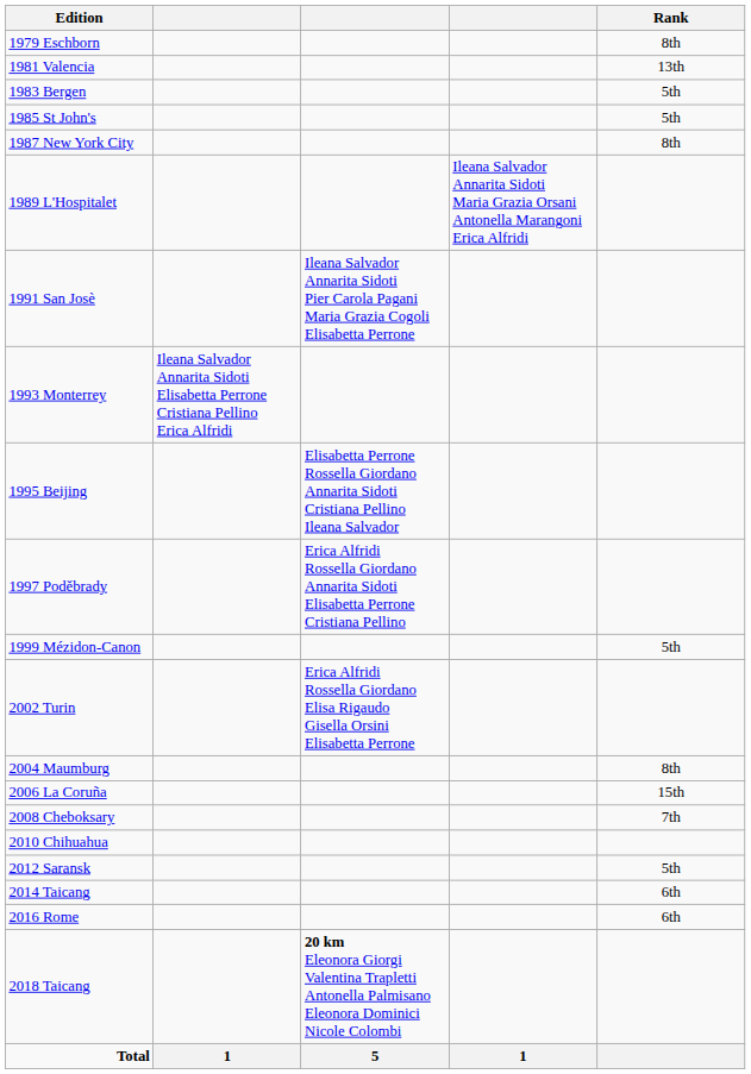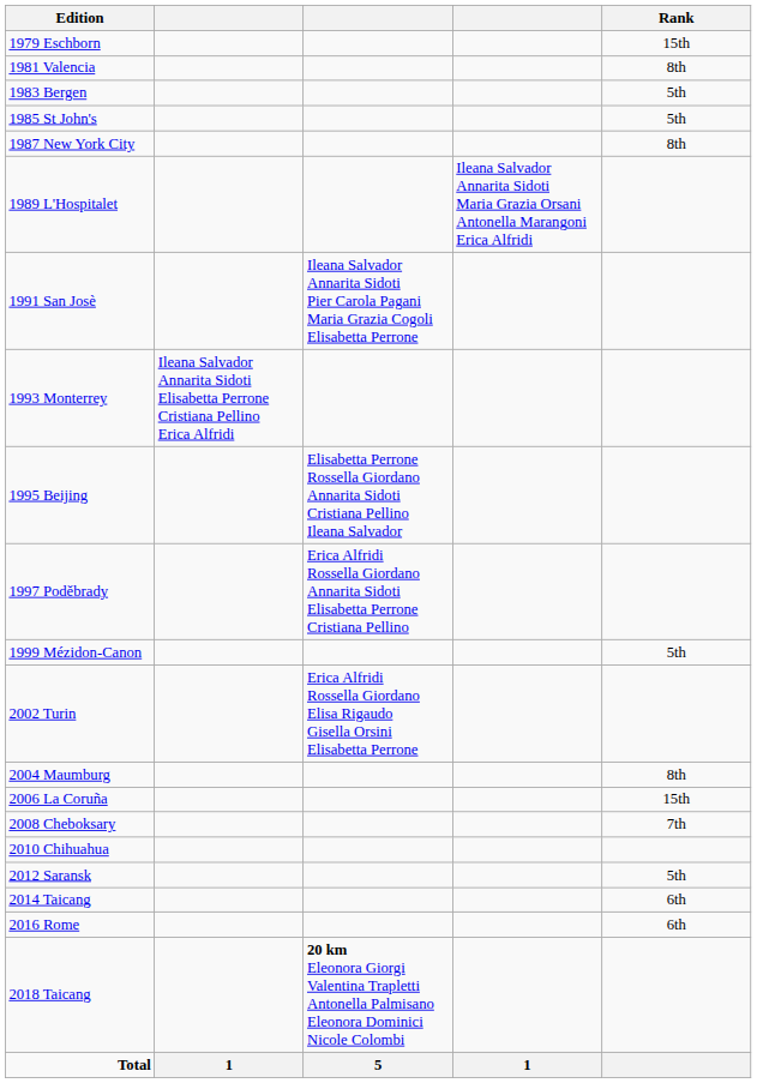1979 Eschborn | Rank: 8th -> 15th
1981 Valencia | Rank: 13th -> 8th
